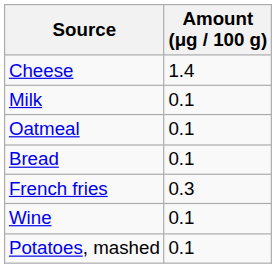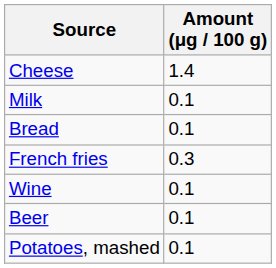- row: Oatmeal | 0.1
+ row: Beer | 0.1
